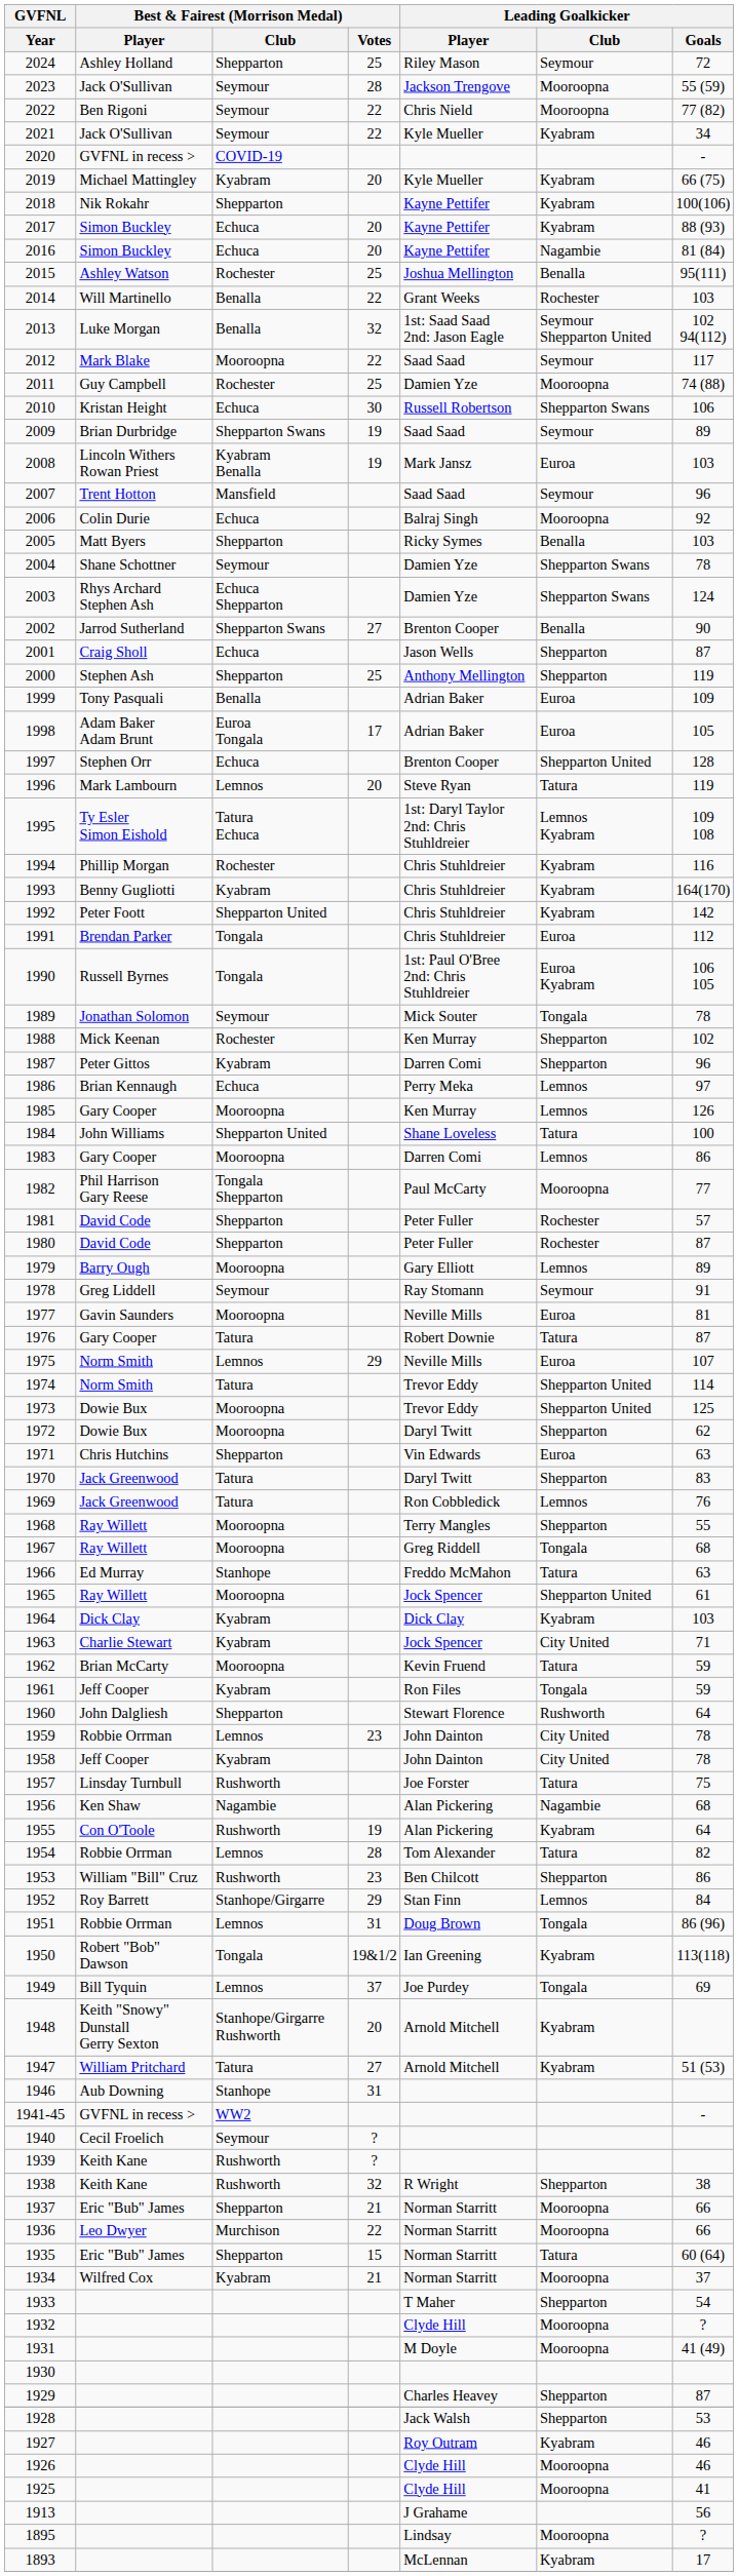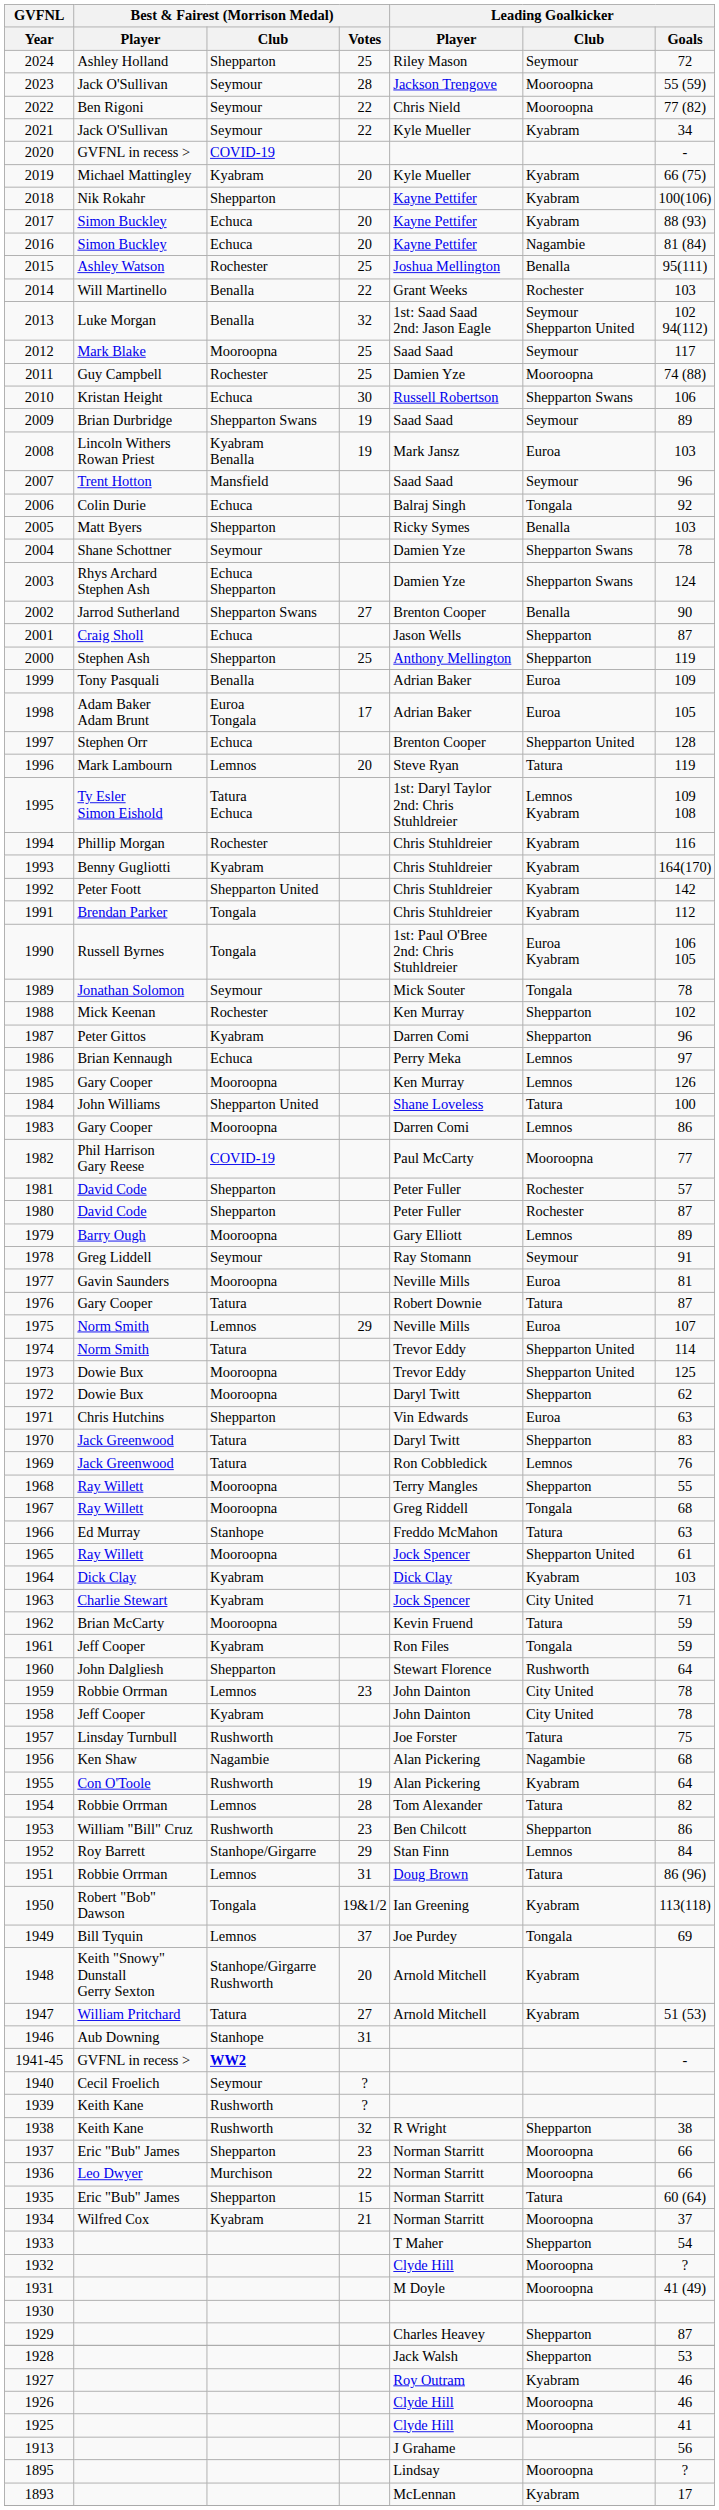2012 | Best & Fairest (Morrison Medal) / Votes: 22 -> 25
2006 | Leading Goalkicker / Club: Mooroopna -> Tongala
1991 | Leading Goalkicker / Club: Euroa -> Kyabram
1982 | Best & Fairest (Morrison Medal) / Club: Tongala Shepparton -> COVID-19
1951 | Leading Goalkicker / Club: Tongala -> Tatura
1941-45 | Best & Fairest (Morrison Medal) / Club: normal -> bold
1937 | Best & Fairest (Morrison Medal) / Votes: 21 -> 23
